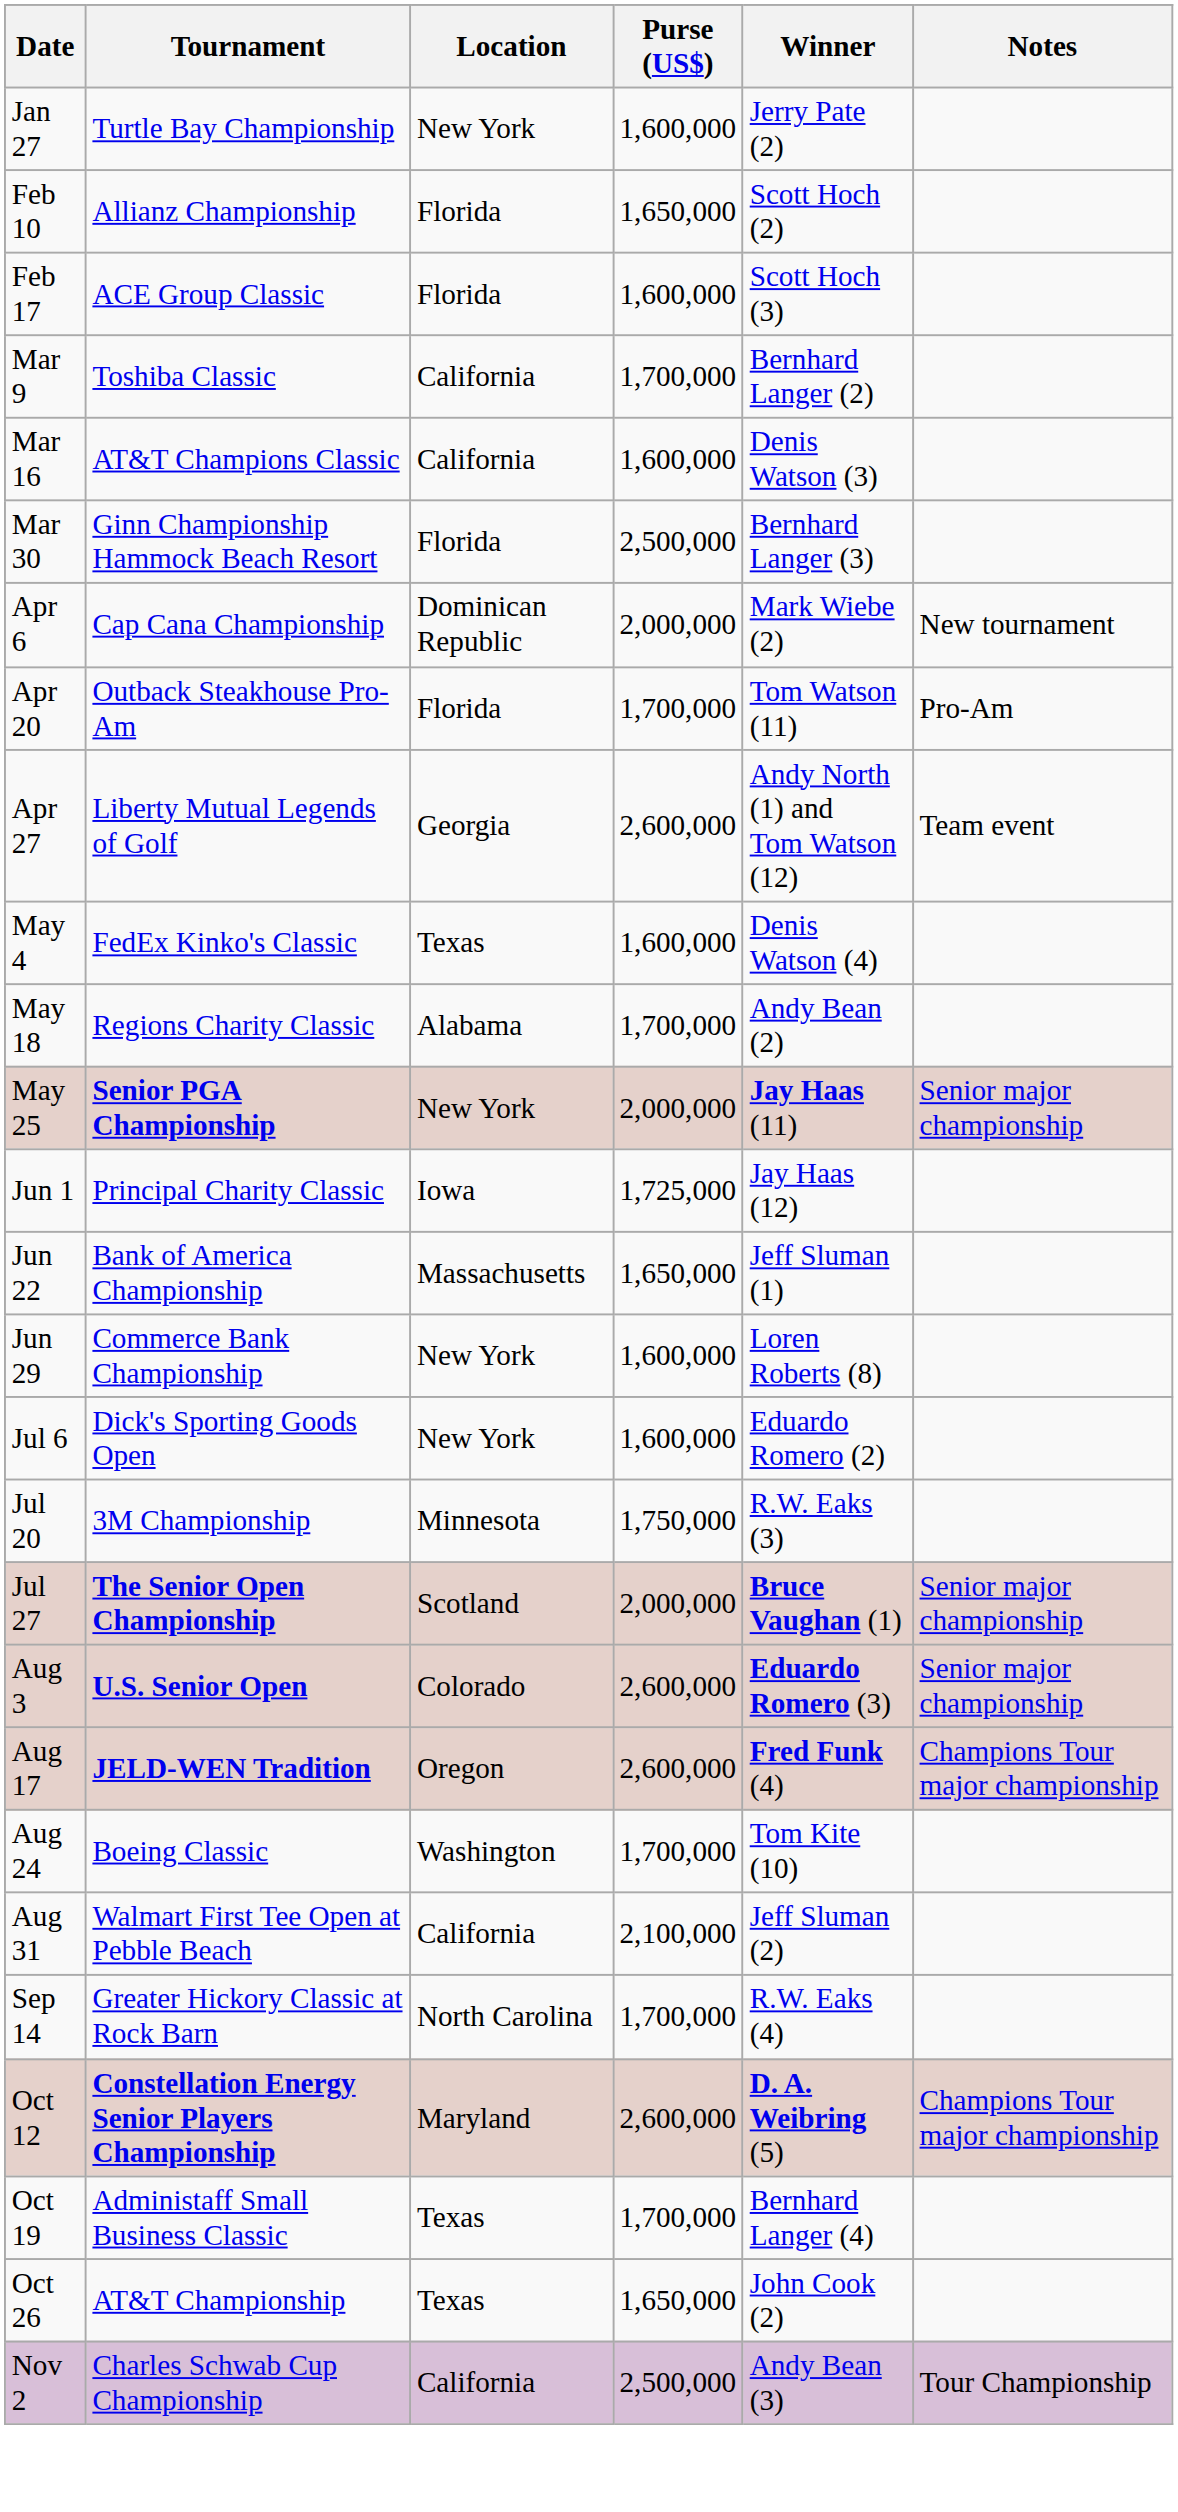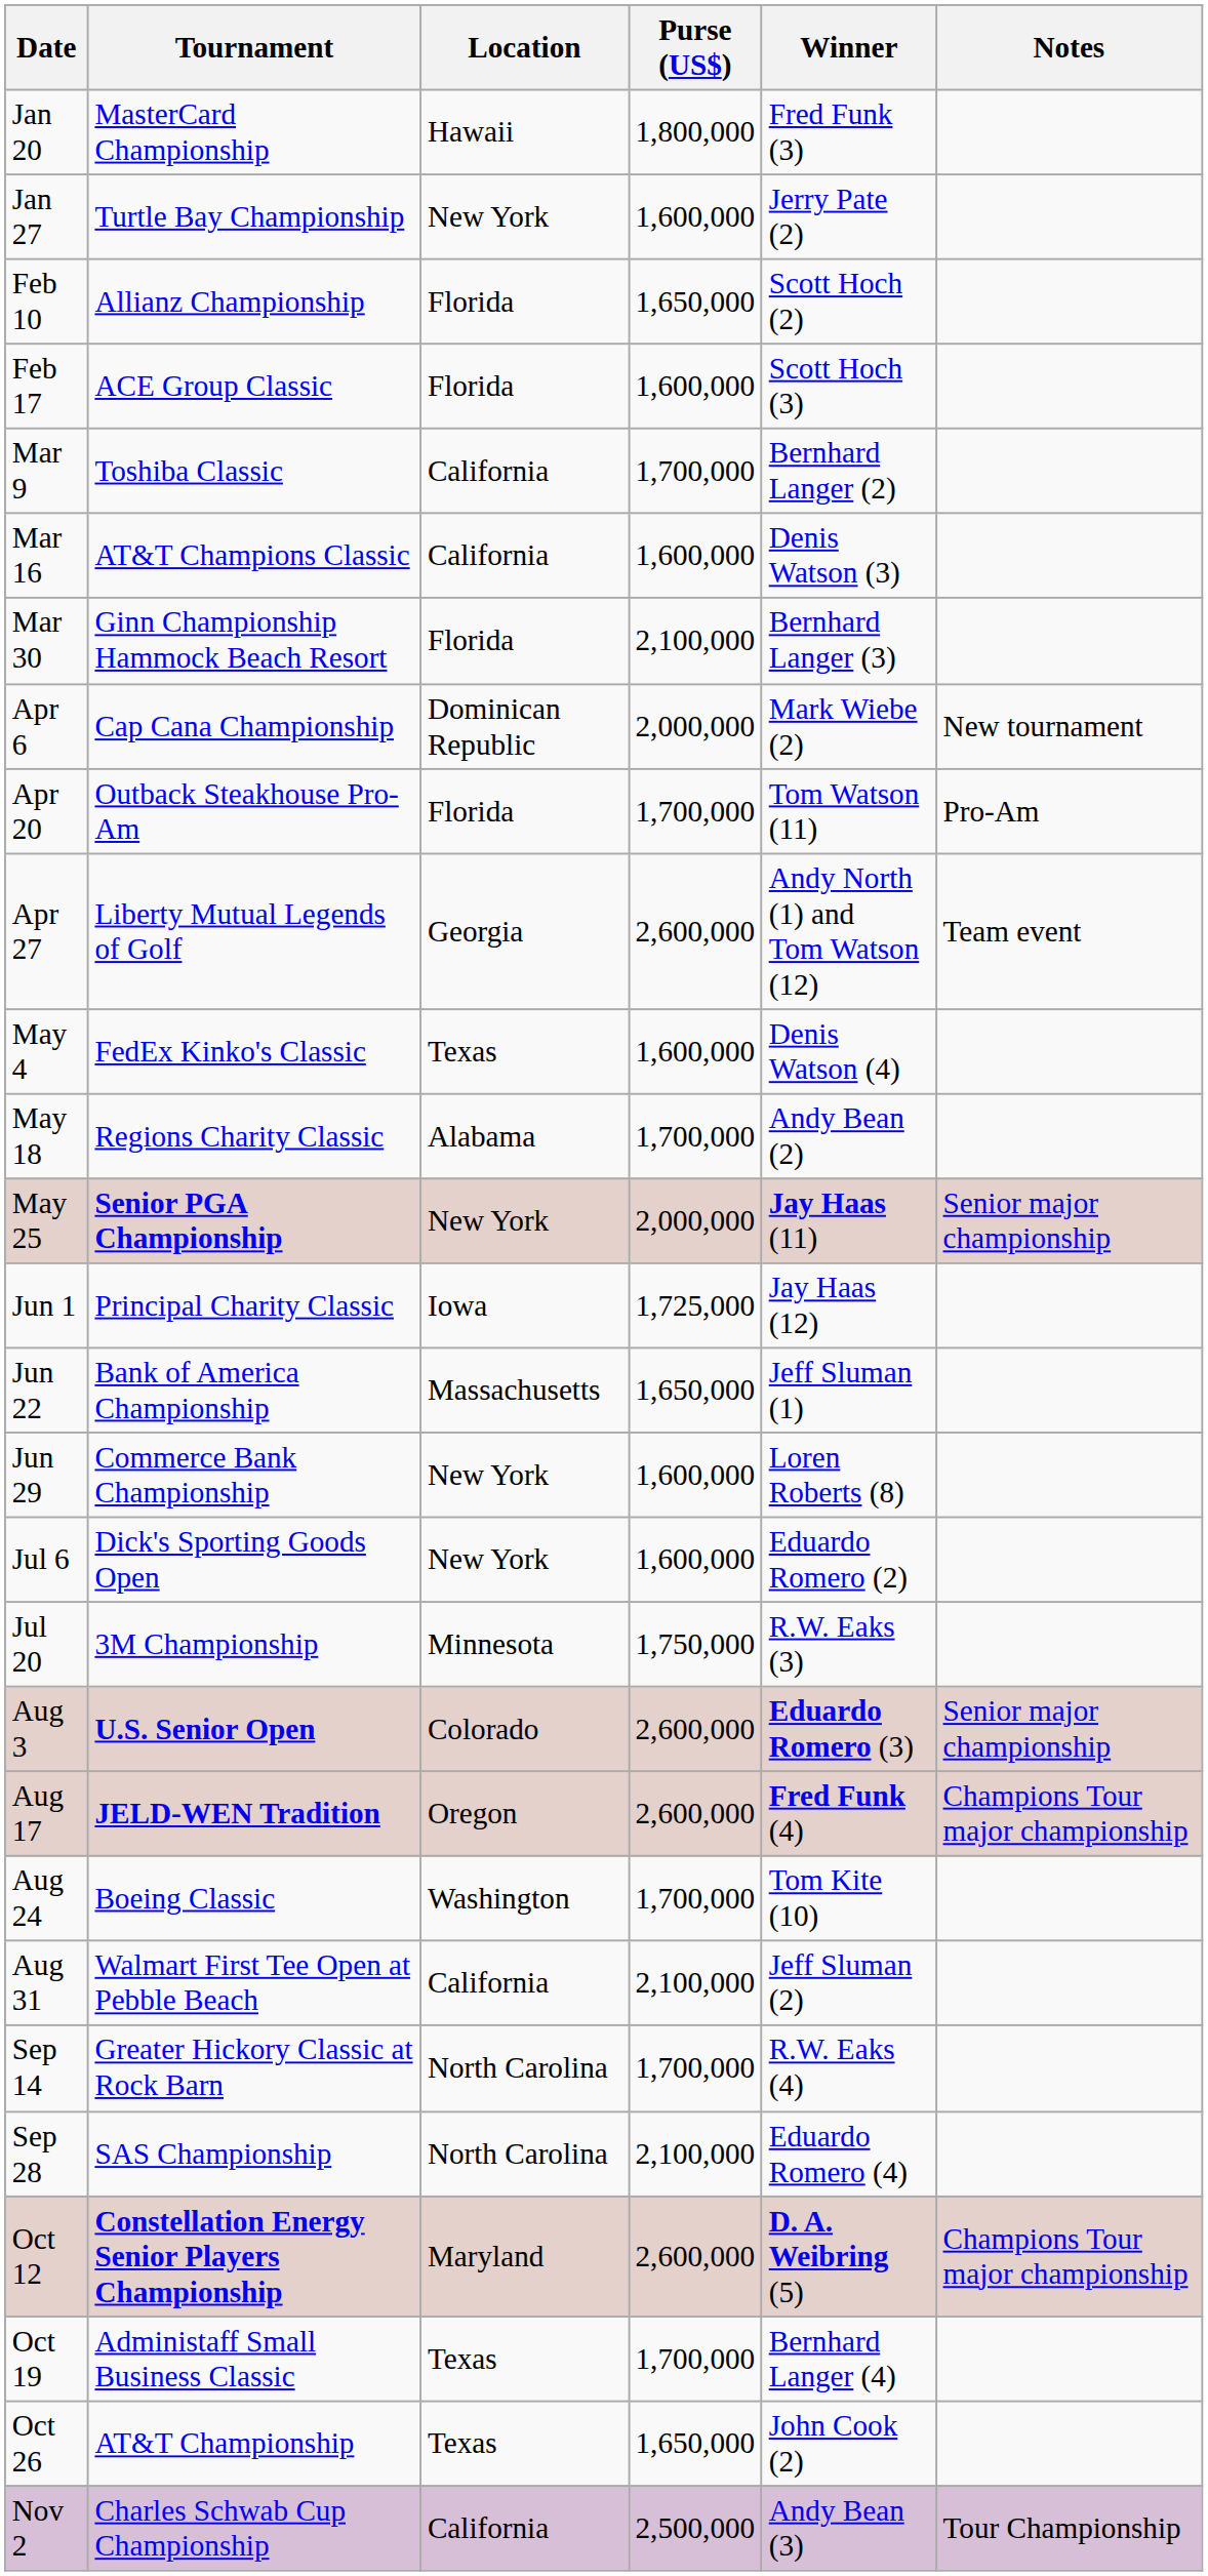+ row: Jan 20 | MasterCard Championship | Hawaii | 1,800,000 | Fred Funk (3)
Mar 30 | Purse (US$): 2,500,000 -> 2,100,000
- row: Jul 27 | The Senior Open Championship | Scotland | 2,000,000 | Bruce Vaughan (1) | Senior major championship
+ row: Sep 28 | SAS Championship | North Carolina | 2,100,000 | Eduardo Romero (4)
